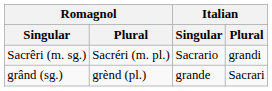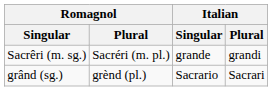Sacrêri (m. sg.) | Italian / Singular: Sacrario -> grande
grând (sg.) | Italian / Singular: grande -> Sacrario
